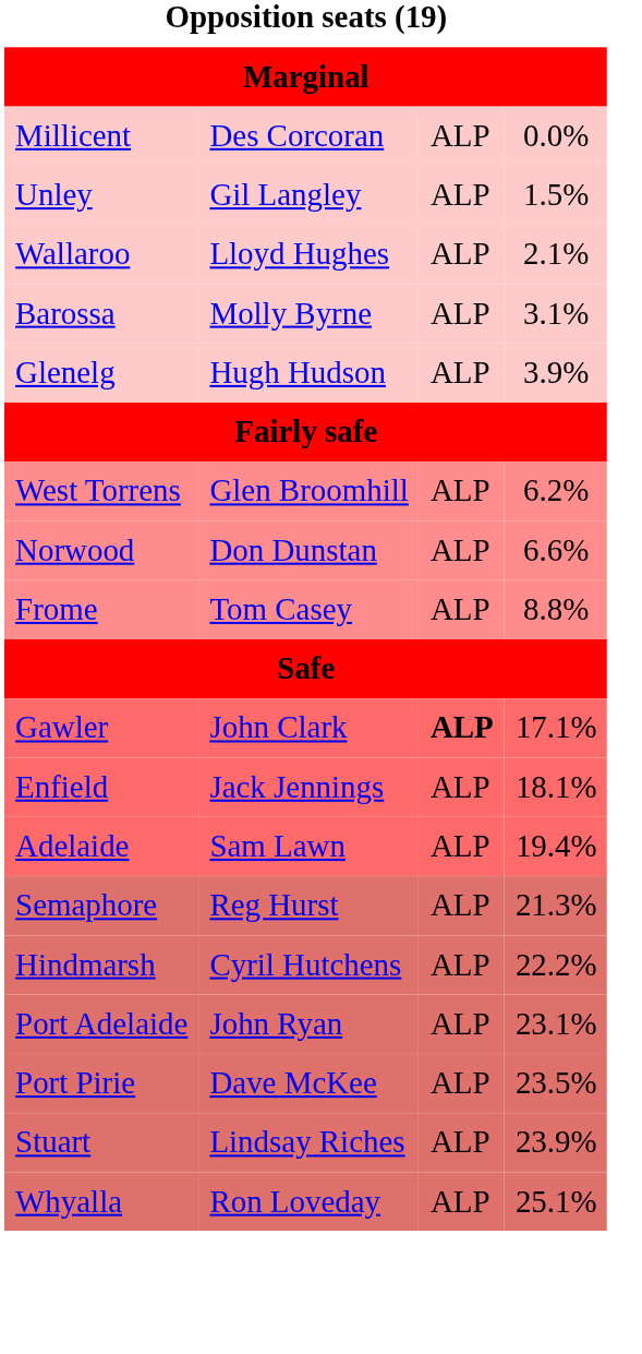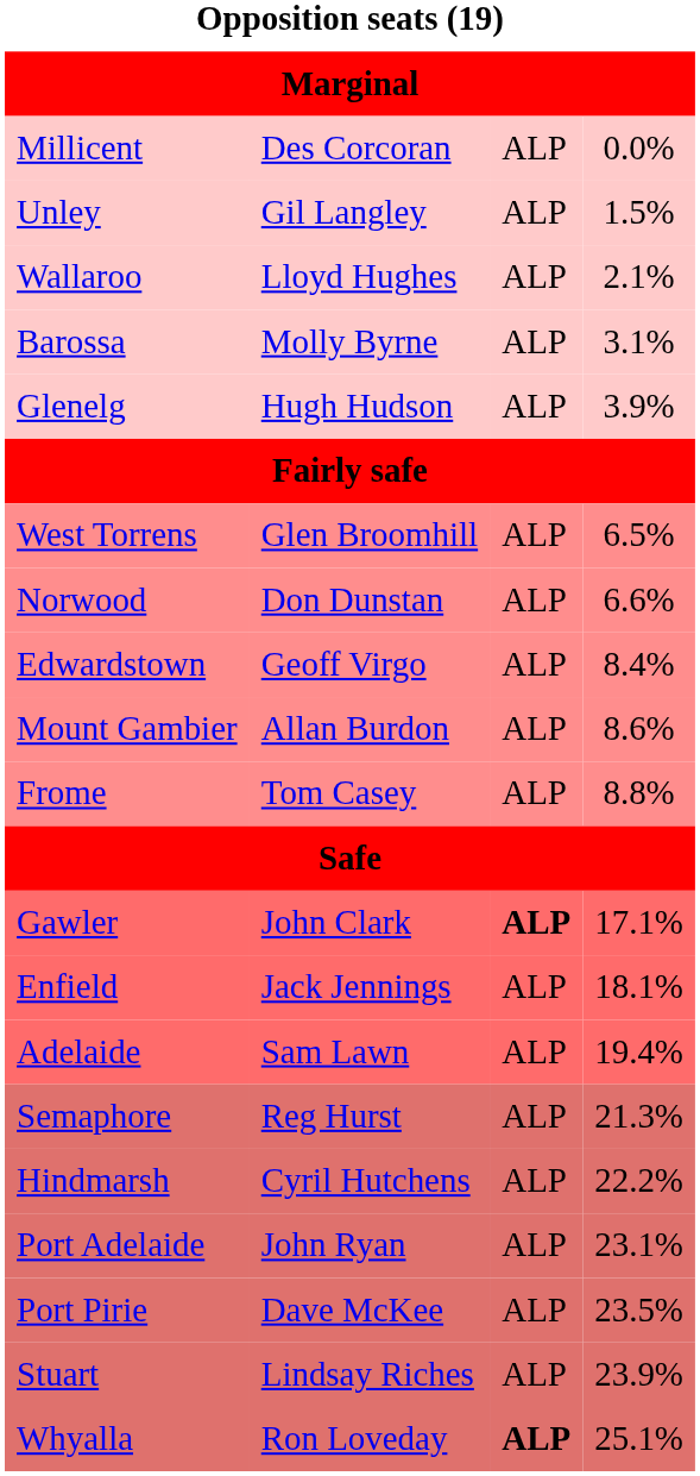West Torrens | column 4: 6.2% -> 6.5%
+ row: Edwardstown | Geoff Virgo | ALP | 8.4%
+ row: Mount Gambier | Allan Burdon | ALP | 8.6%
Whyalla | column 3: normal -> bold
